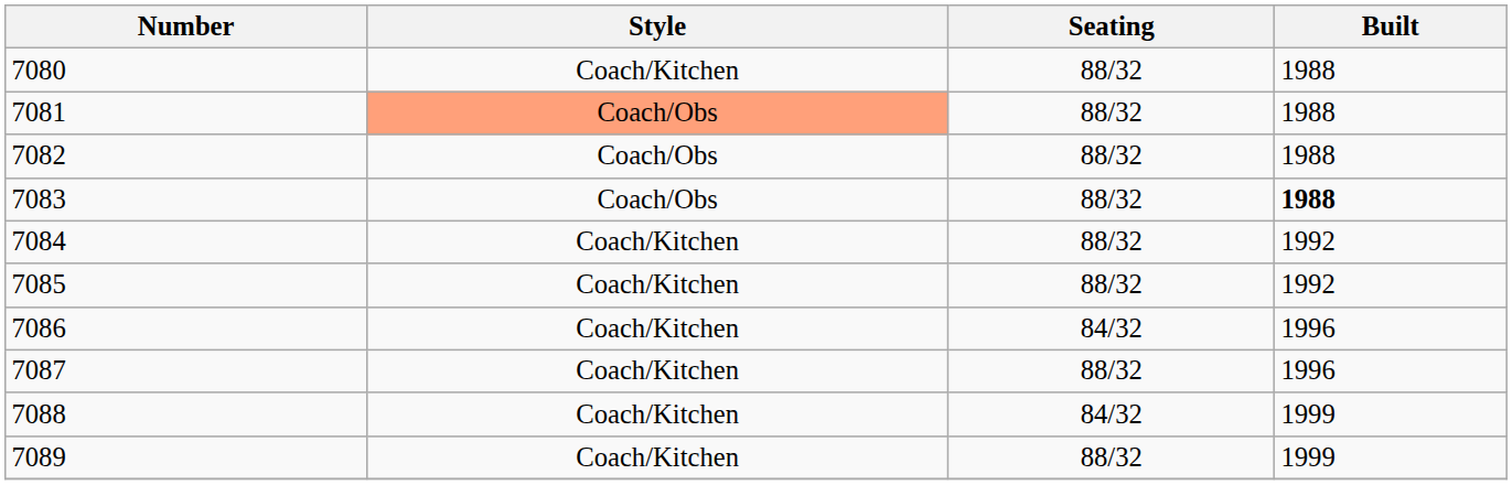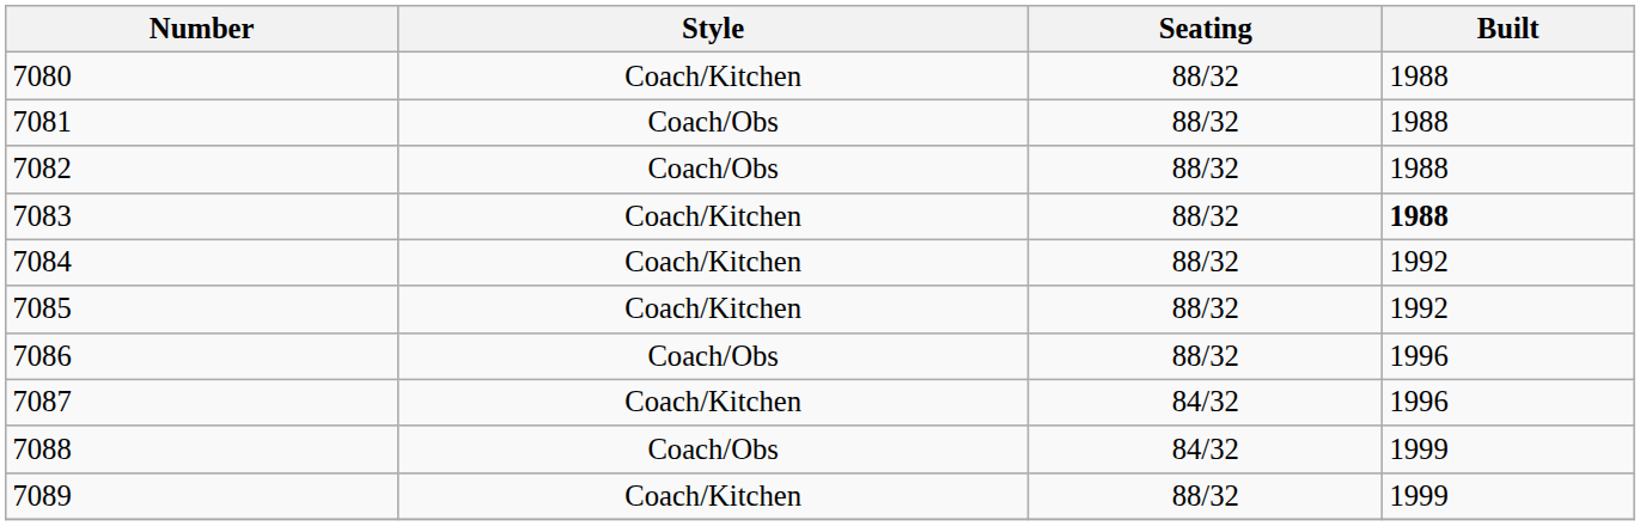7081 | Style: lightsalmon background -> no background
7083 | Style: Coach/Obs -> Coach/Kitchen
7086 | Style: Coach/Kitchen -> Coach/Obs
7086 | Seating: 84/32 -> 88/32
7087 | Seating: 88/32 -> 84/32
7088 | Style: Coach/Kitchen -> Coach/Obs
